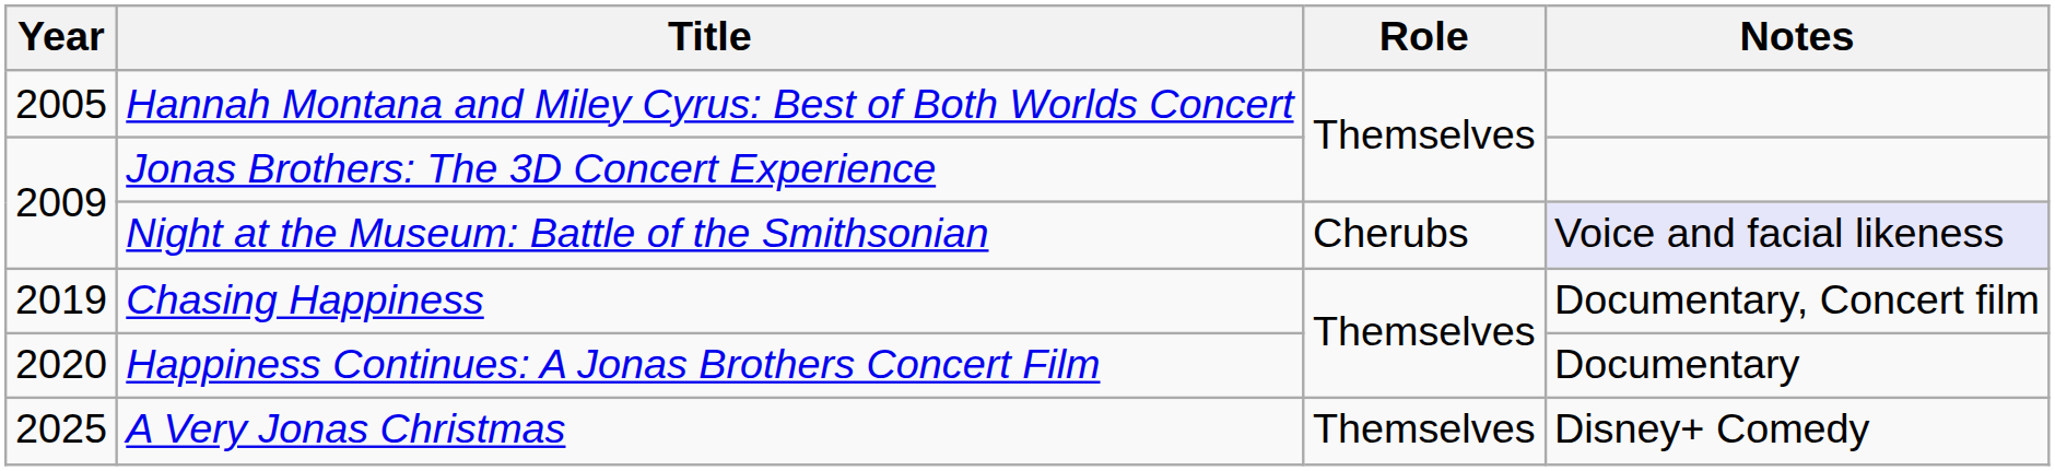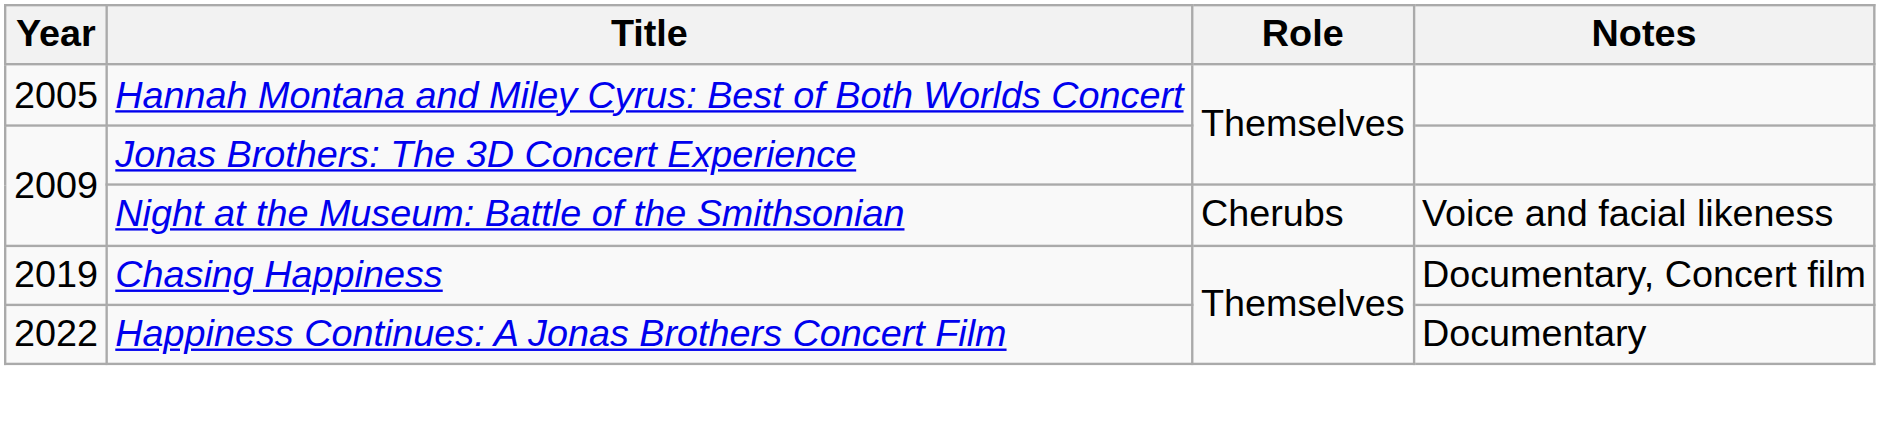Night at the Museum: Battle of the Smithsonian | Notes: lavender background -> no background
Happiness Continues: A Jonas Brothers Concert Film | Year: 2020 -> 2022
- row: 2025 | A Very Jonas Christmas | Themselves | Disney+ Comedy
